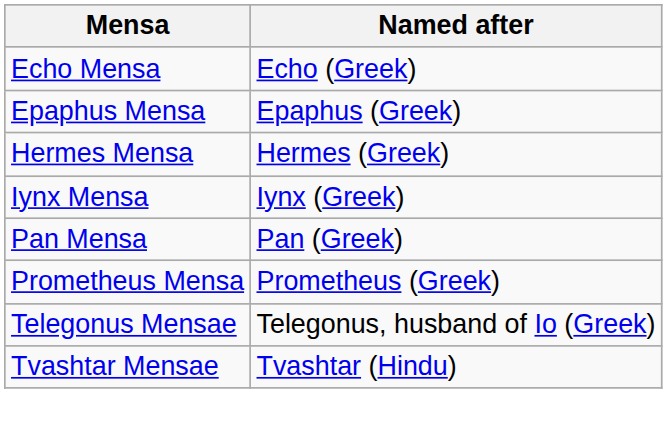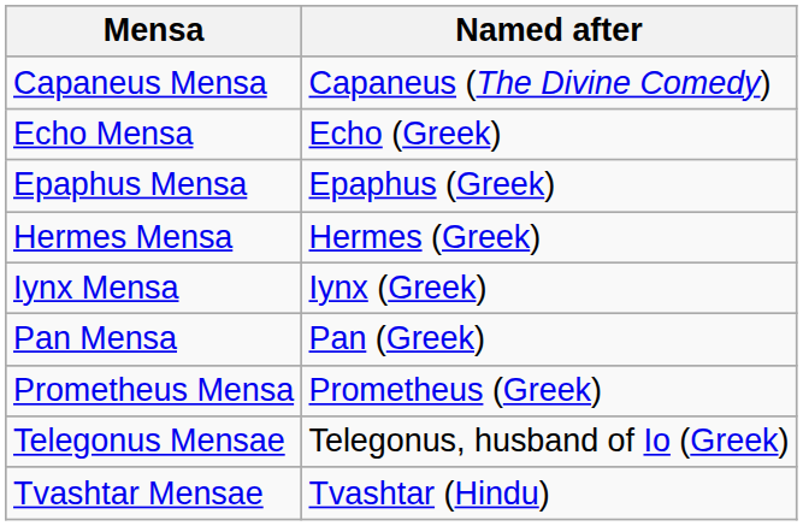+ row: Capaneus Mensa | Capaneus (The Divine Comedy)
